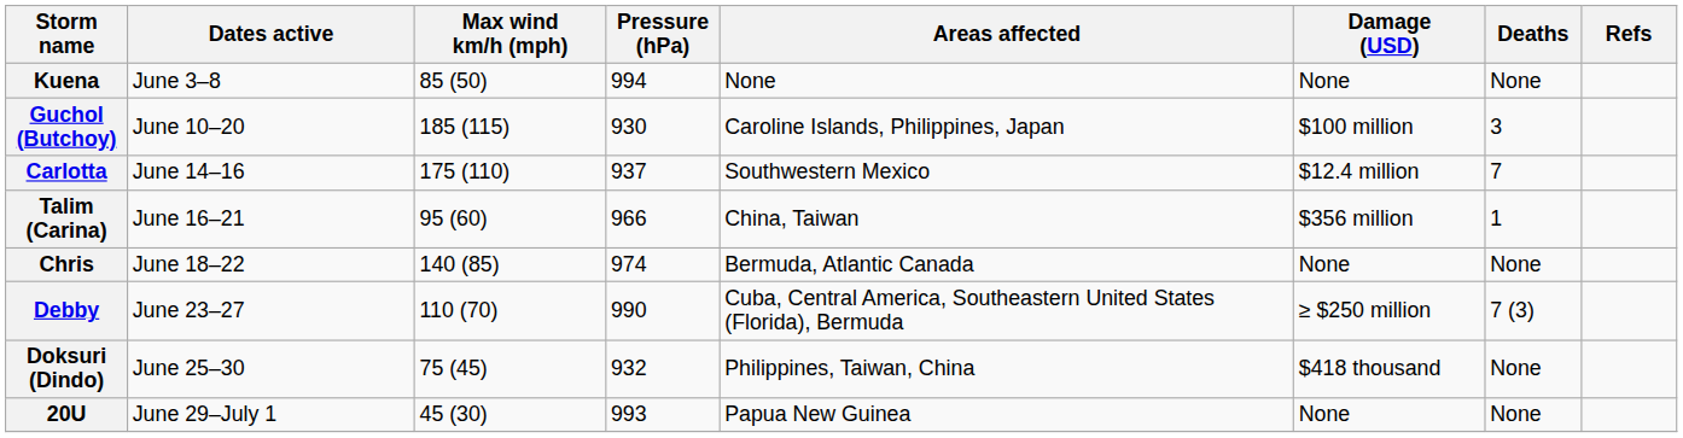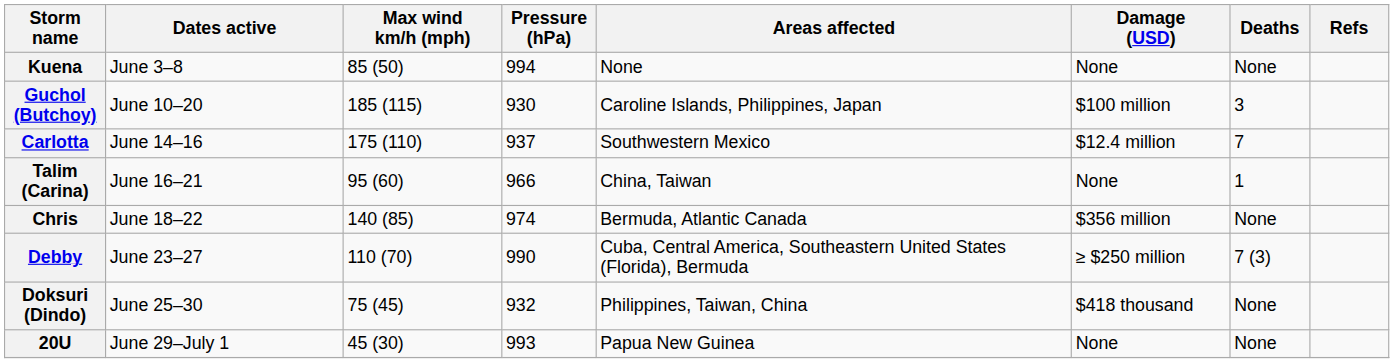Talim (Carina) | Damage (USD): $356 million -> None
Chris | Damage (USD): None -> $356 million
